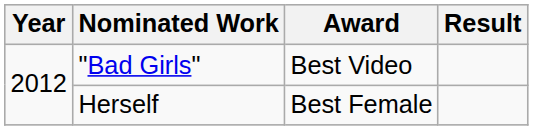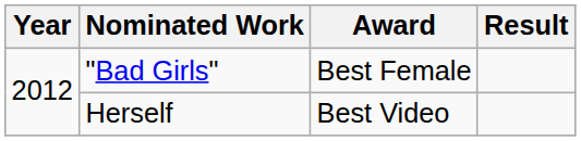"Bad Girls" | Award: Best Video -> Best Female
Herself | Award: Best Female -> Best Video
